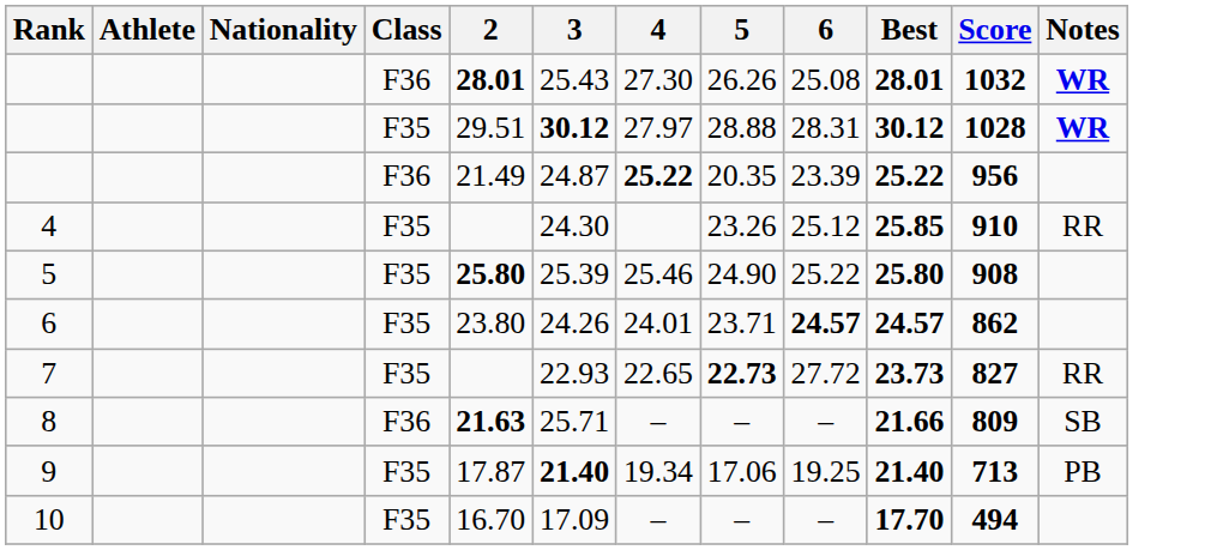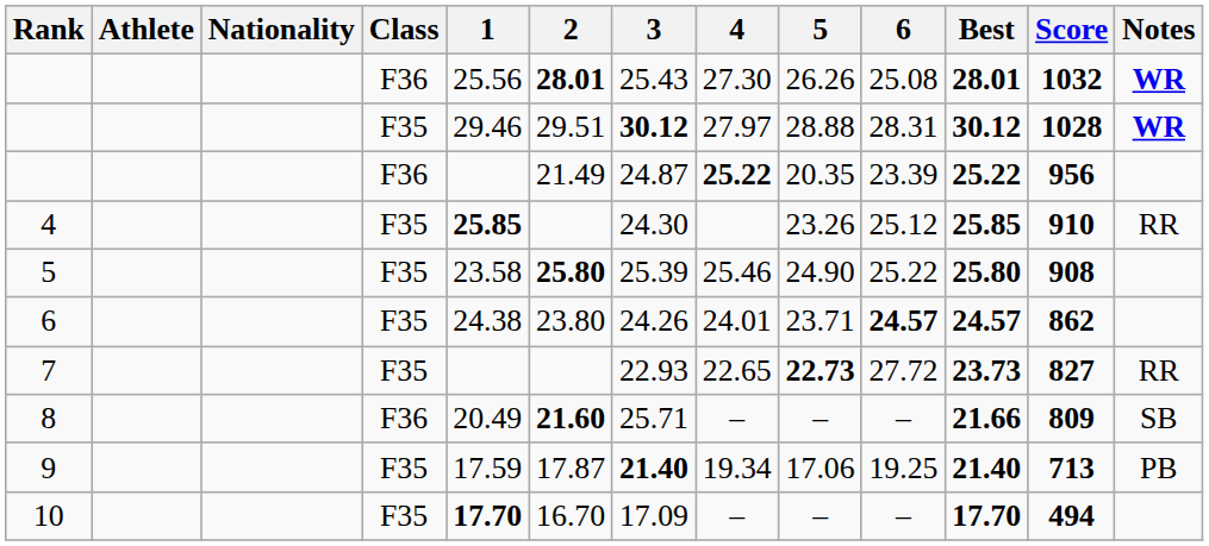+ column: 1 | 25.56 | 29.46 | 25.85 | 23.58 | 24.38 | 20.49 | 17.59 | 17.70
8 | 2: 21.63 -> 21.60
